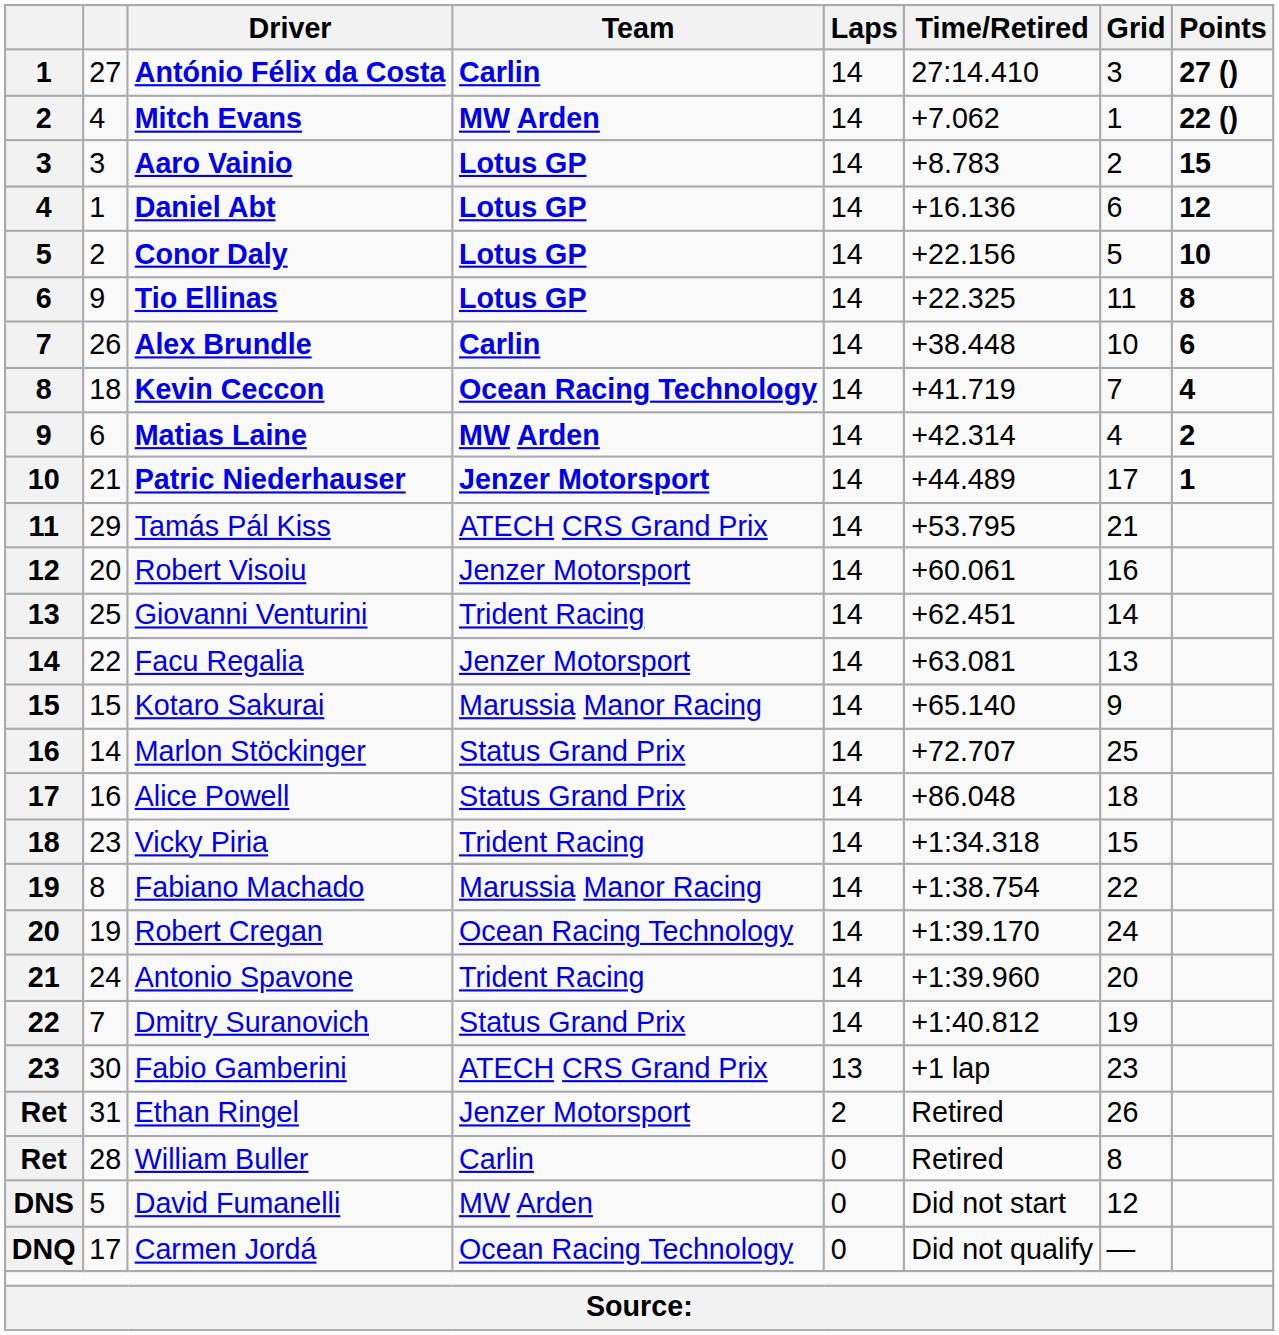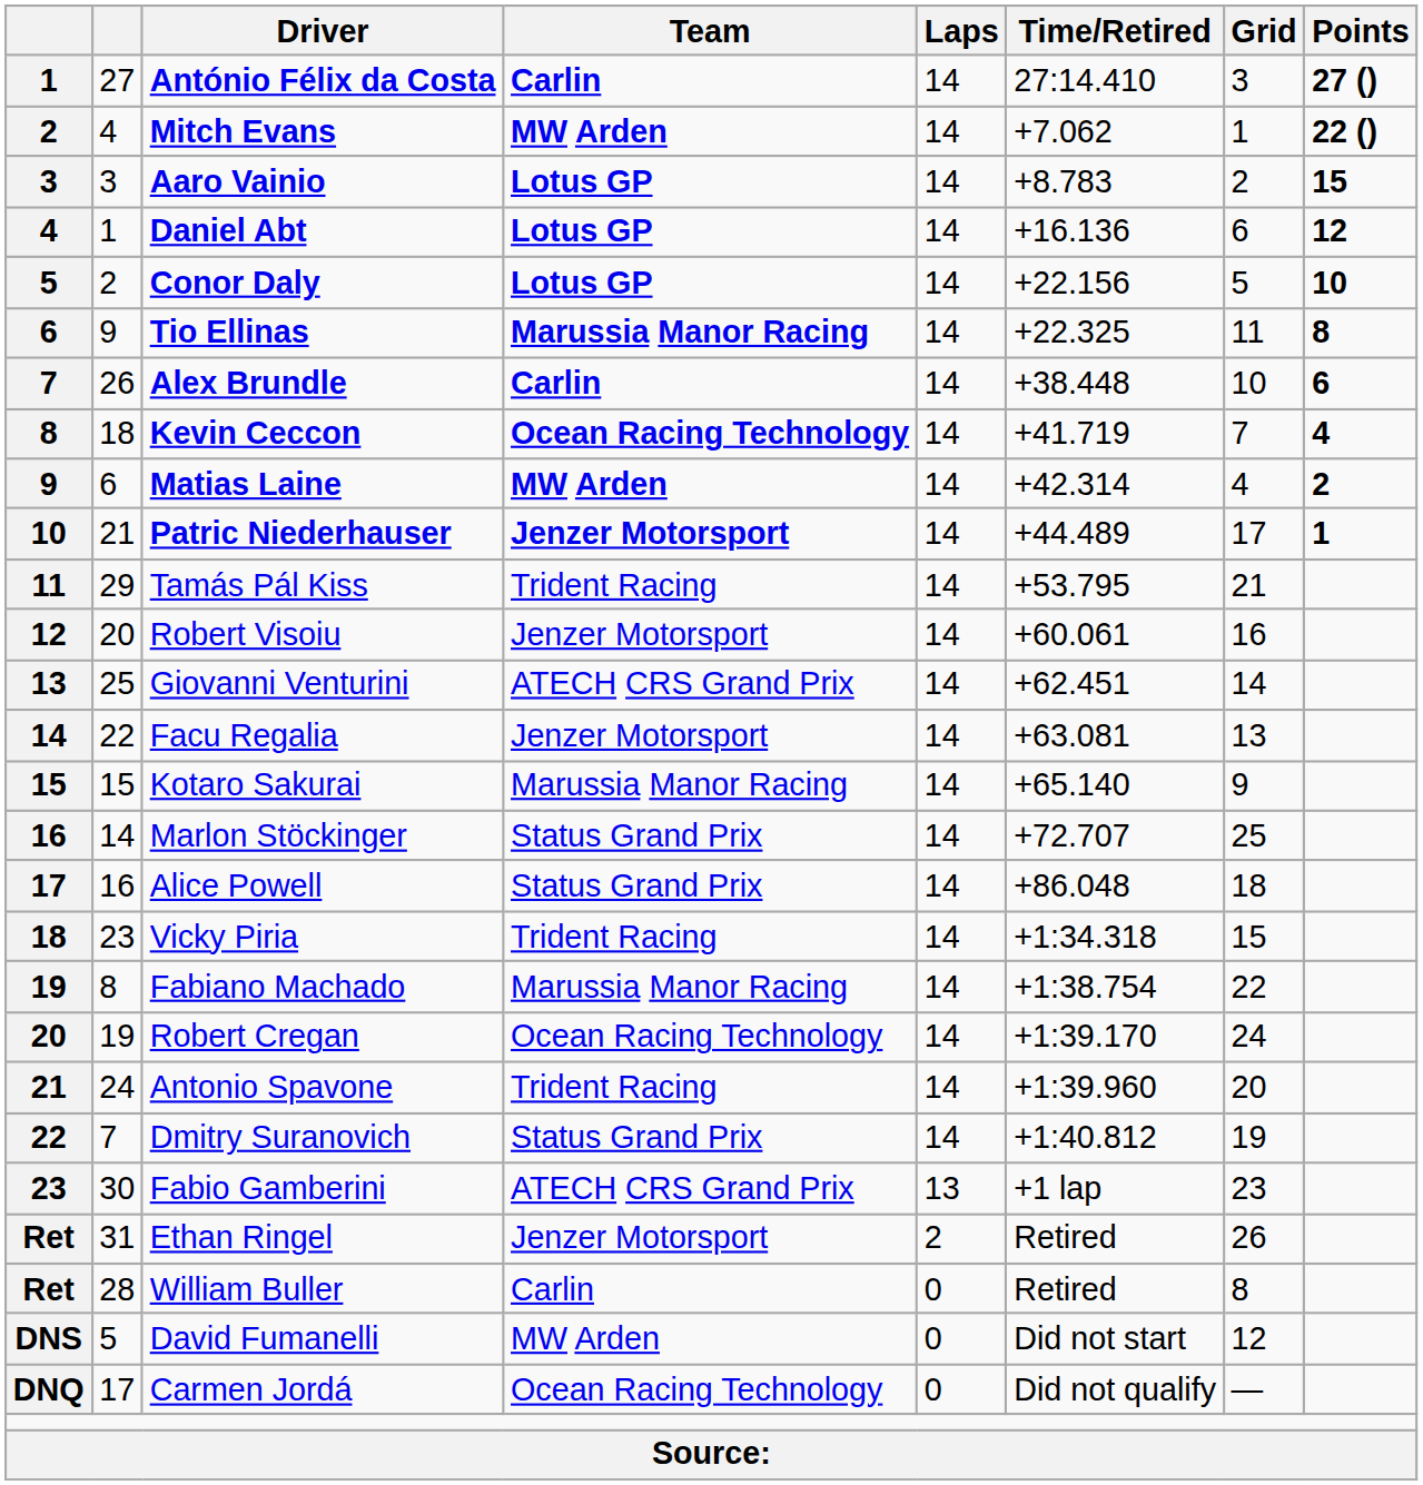Tio Ellinas | Team: Lotus GP -> Marussia Manor Racing
Tamás Pál Kiss | Team: ATECH CRS Grand Prix -> Trident Racing
Giovanni Venturini | Team: Trident Racing -> ATECH CRS Grand Prix
